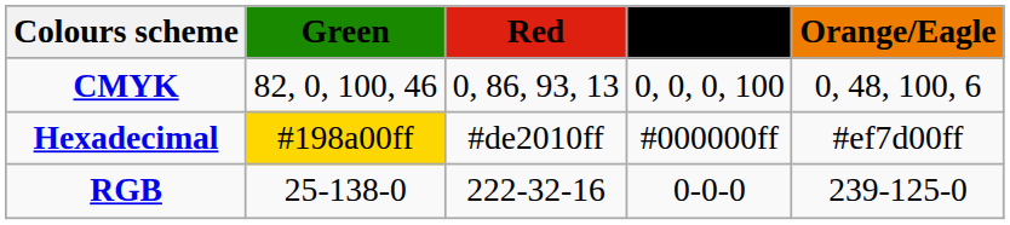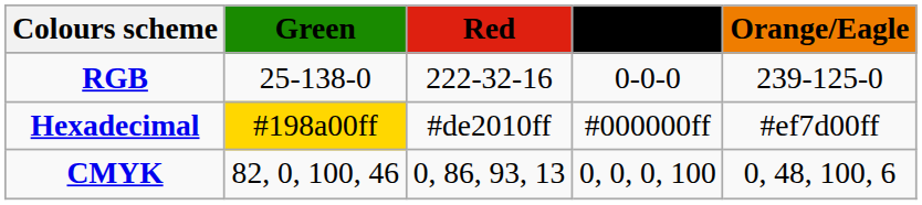rows swapped: RGB <-> CMYK
